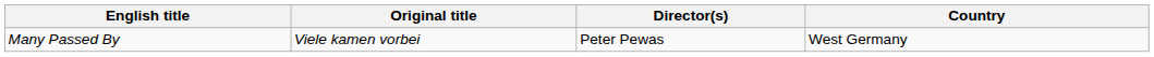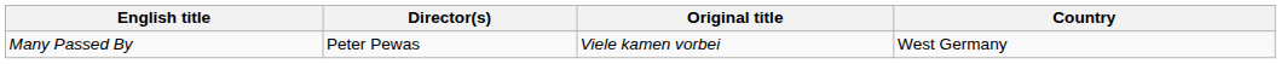columns swapped: Original title <-> Director(s)
